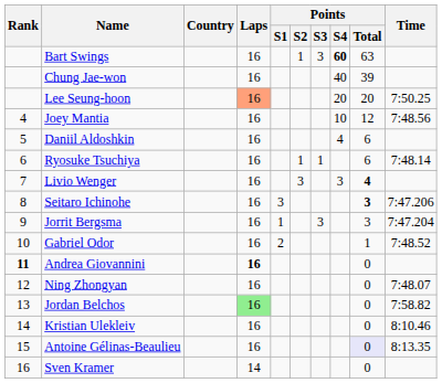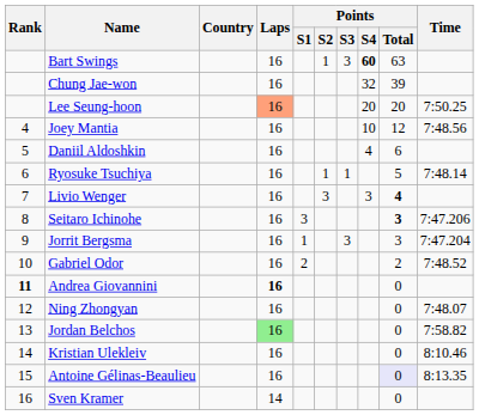Chung Jae-won | Points / S4: 40 -> 32
Ryosuke Tsuchiya | Points / Total: 6 -> 5
Gabriel Odor | Points / Total: 1 -> 2
